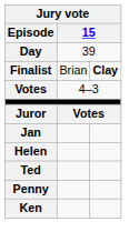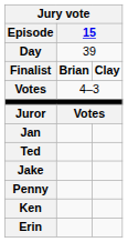Finalist | column 2: normal -> bold
- row: Helen
+ row: Jake
+ row: Erin
